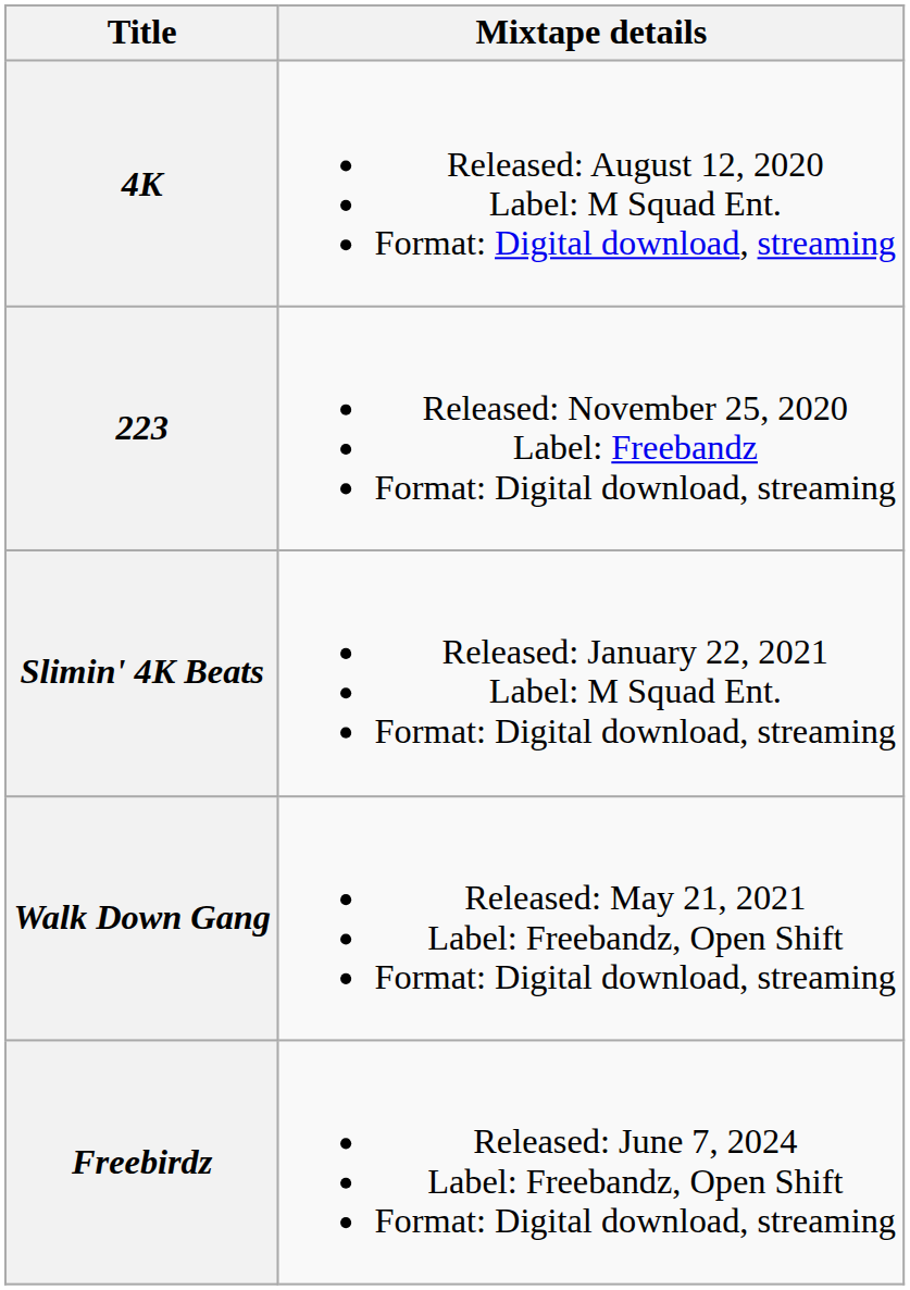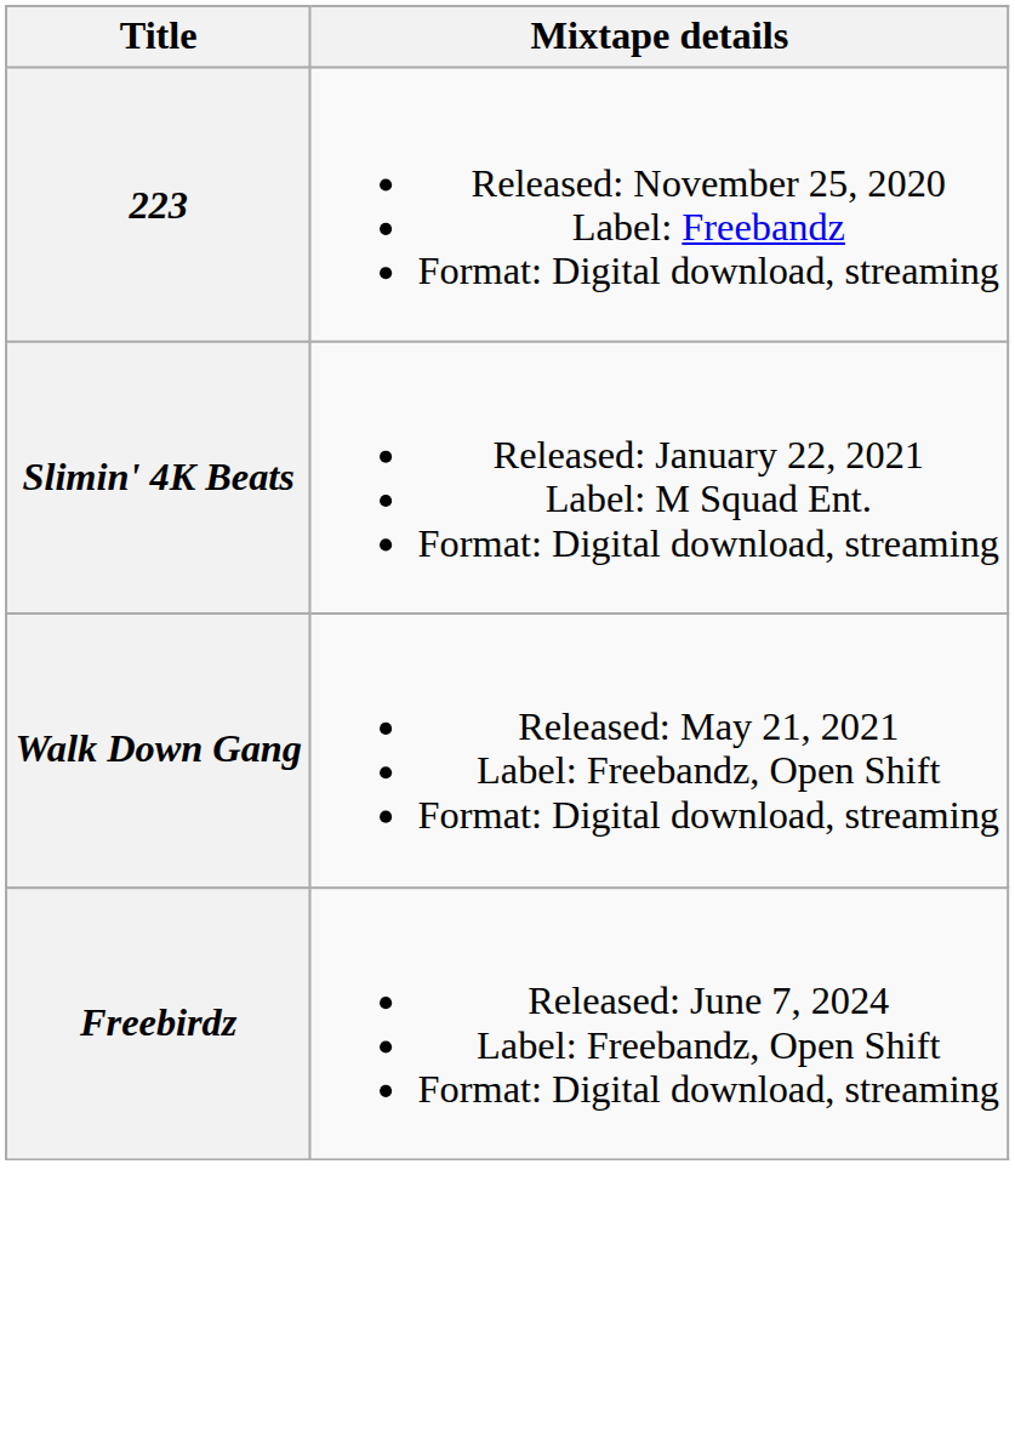- row: 4K | Released: August 12, 2020 Label: M Squad Ent. Format: Digital download, streaming
